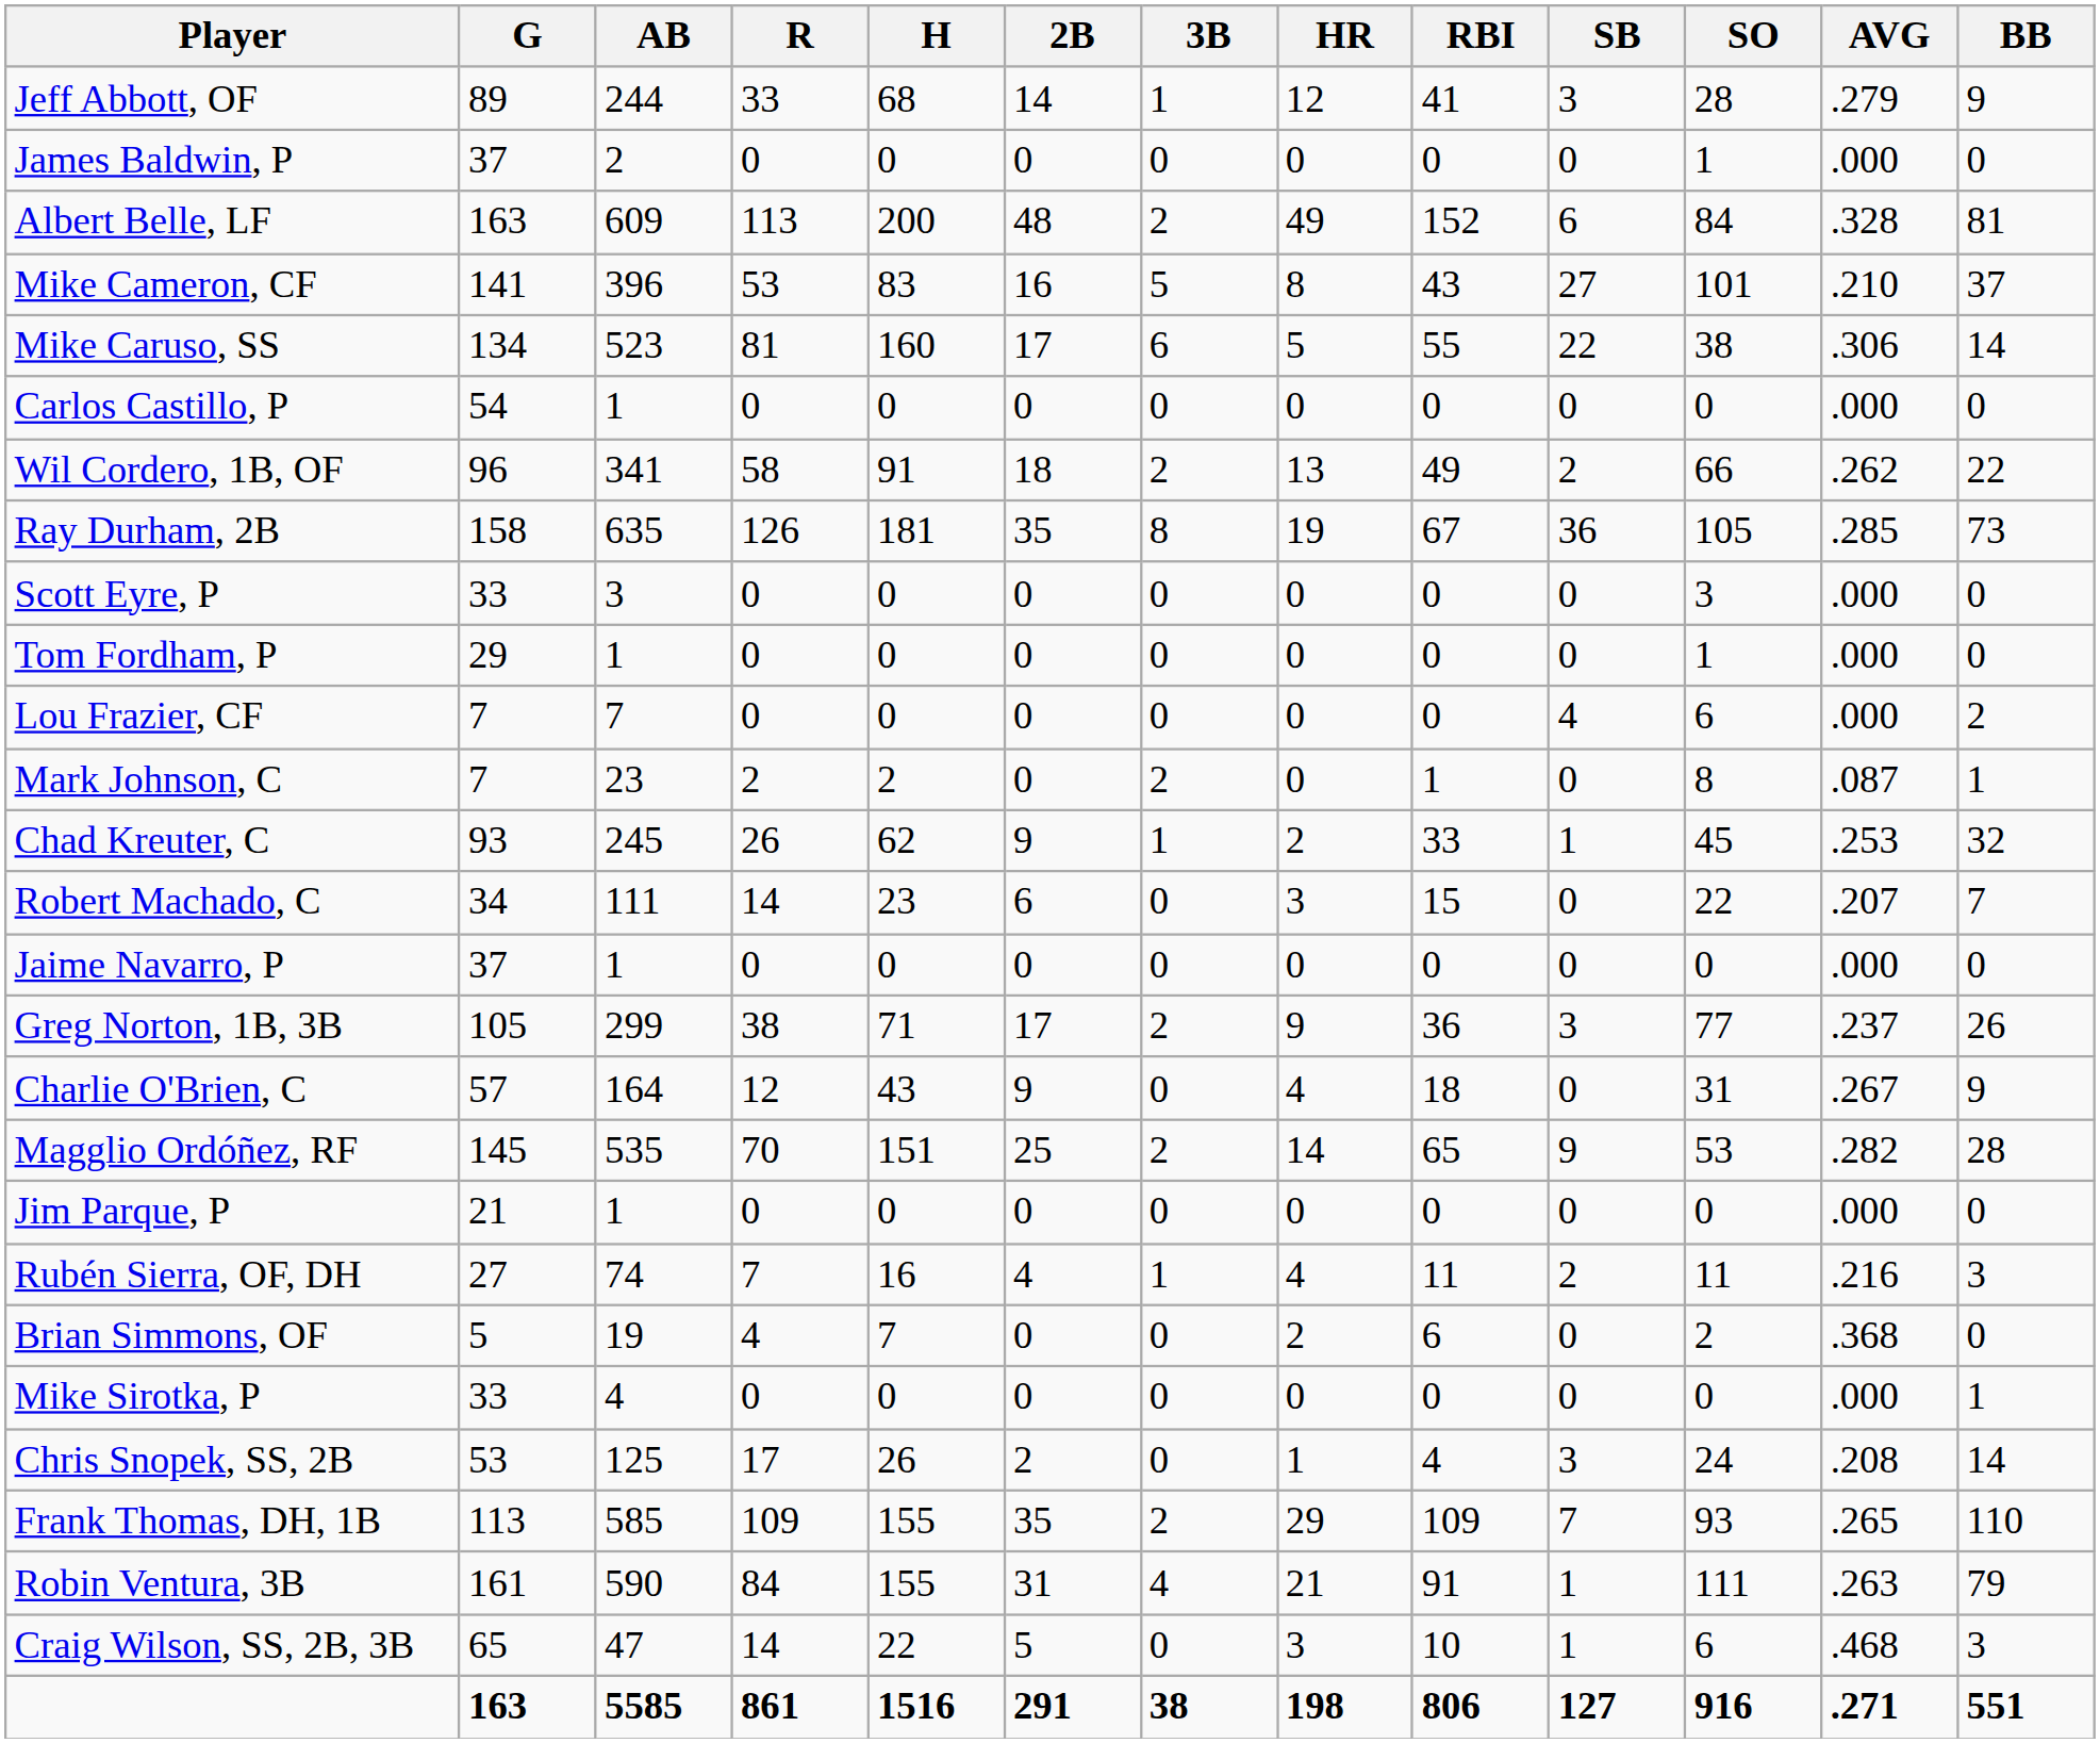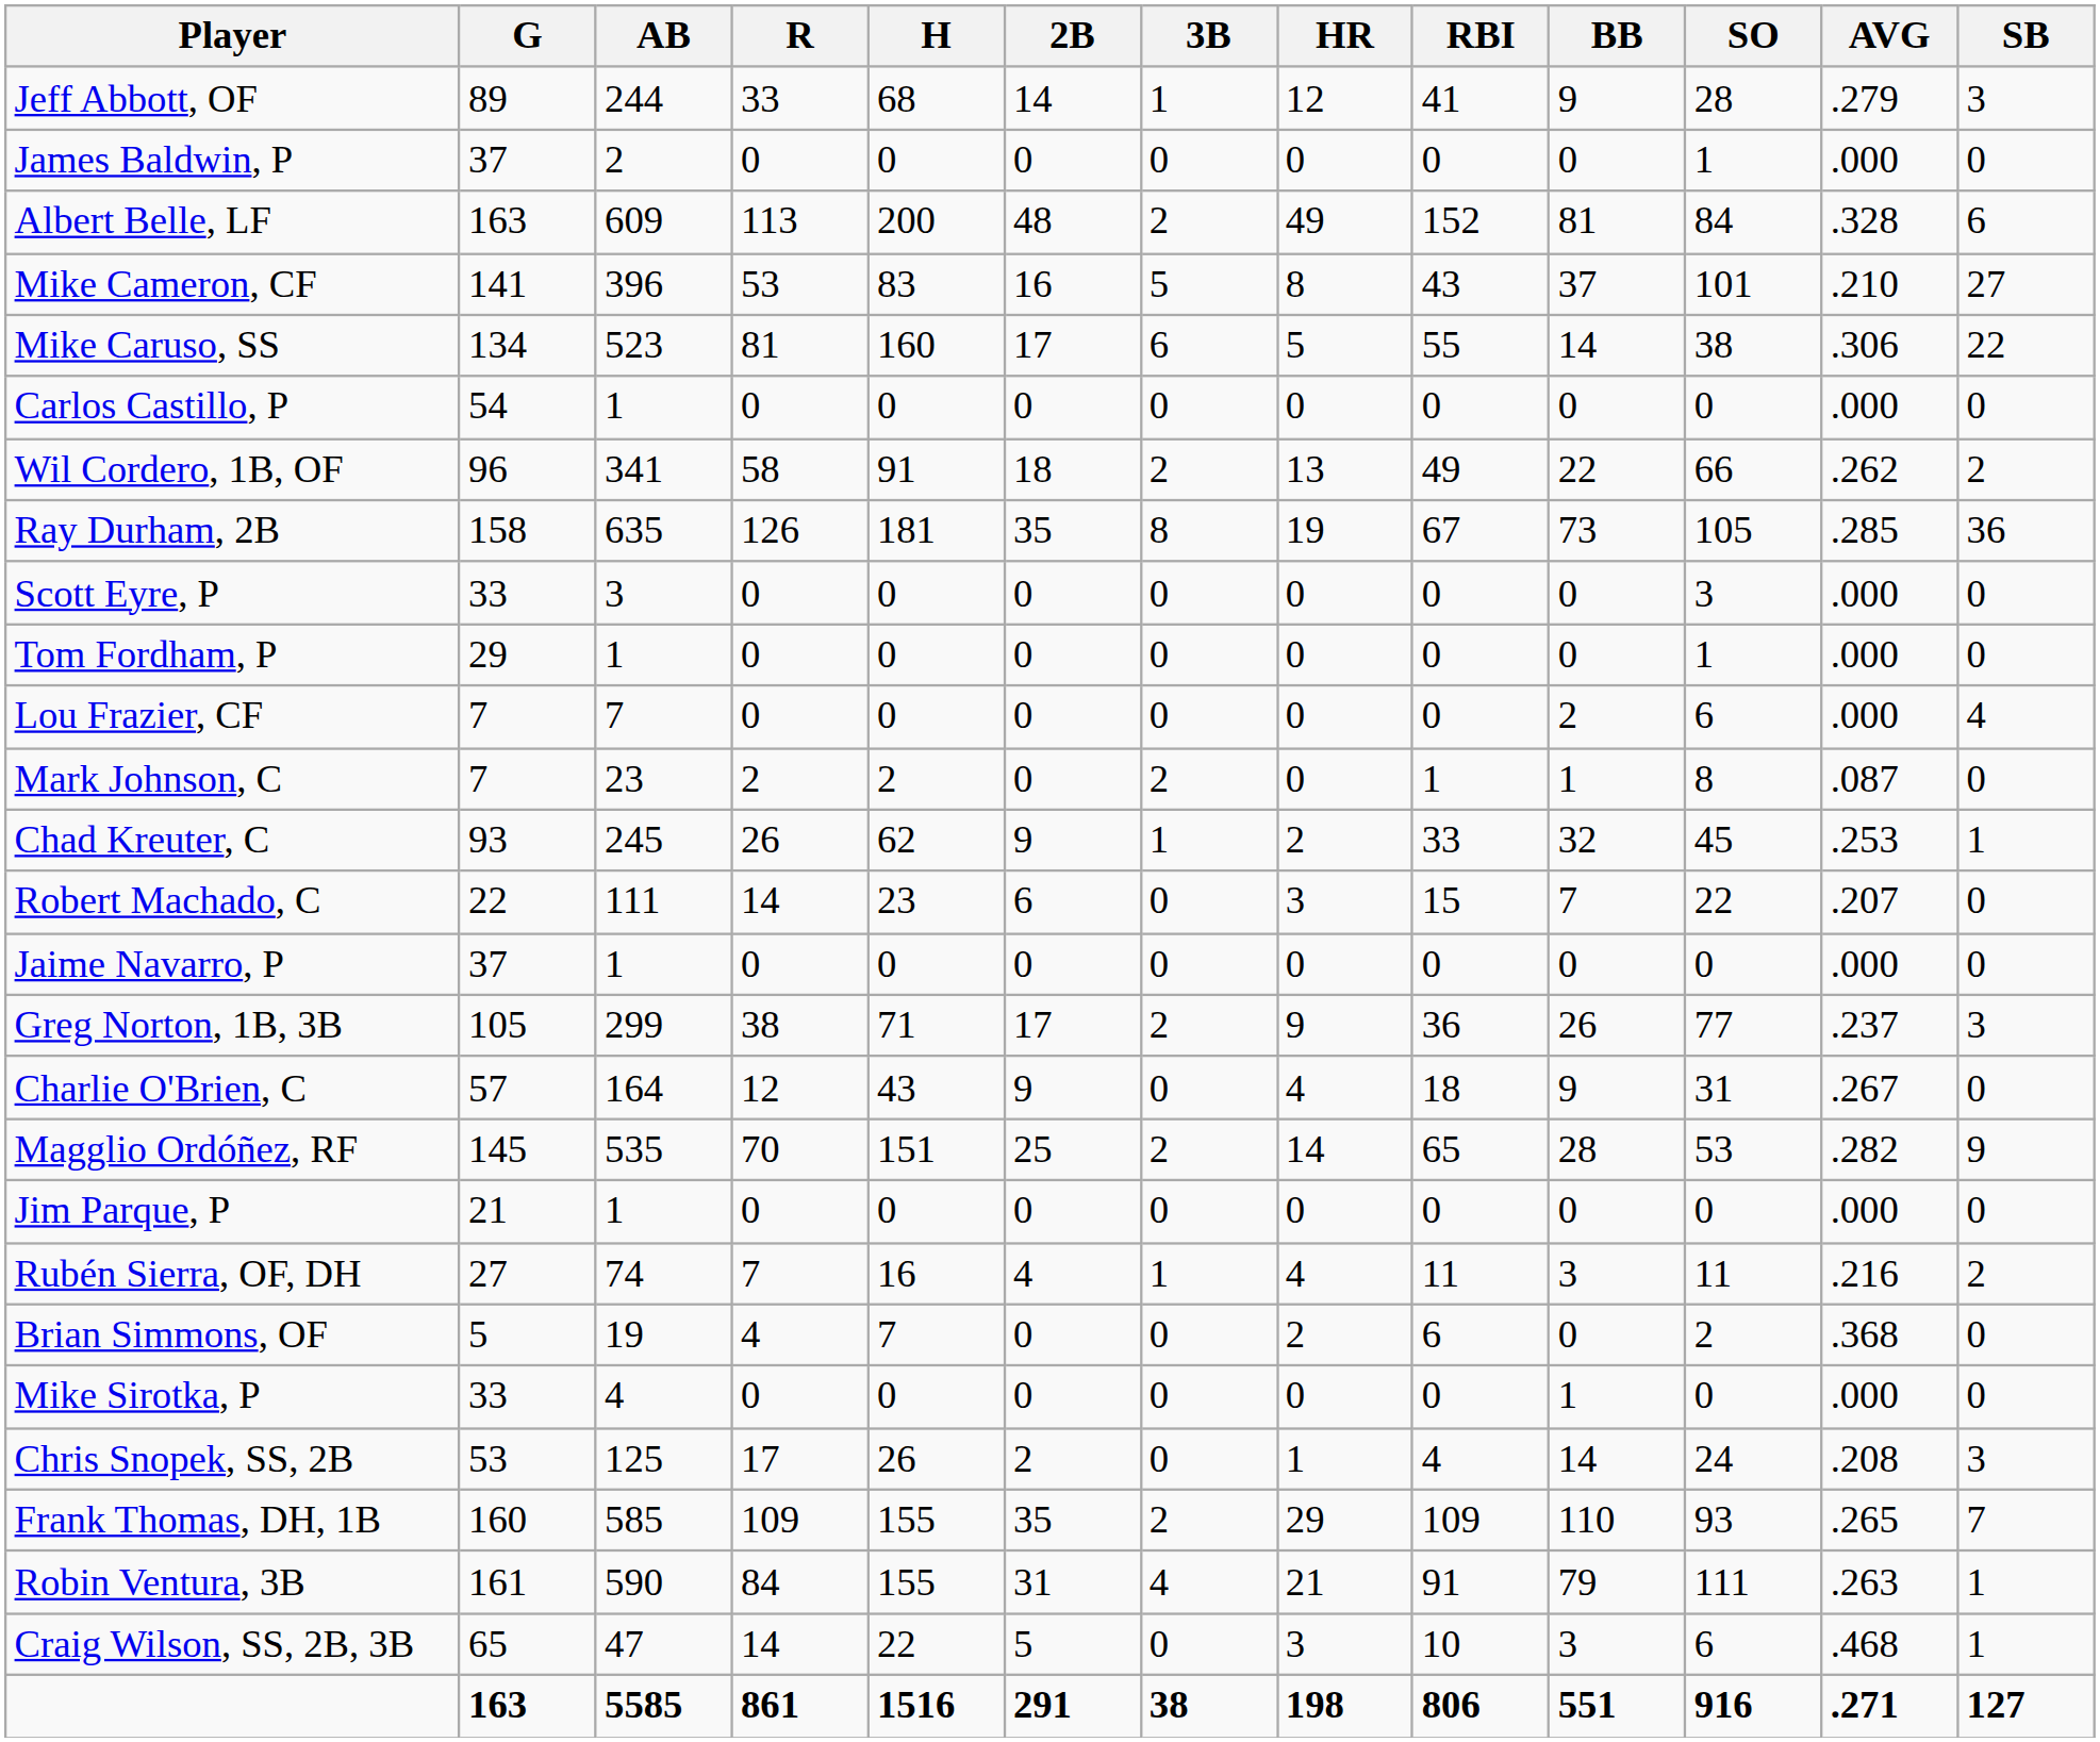columns swapped: BB <-> SB
Robert Machado, C | G: 34 -> 22
Frank Thomas, DH, 1B | G: 113 -> 160
